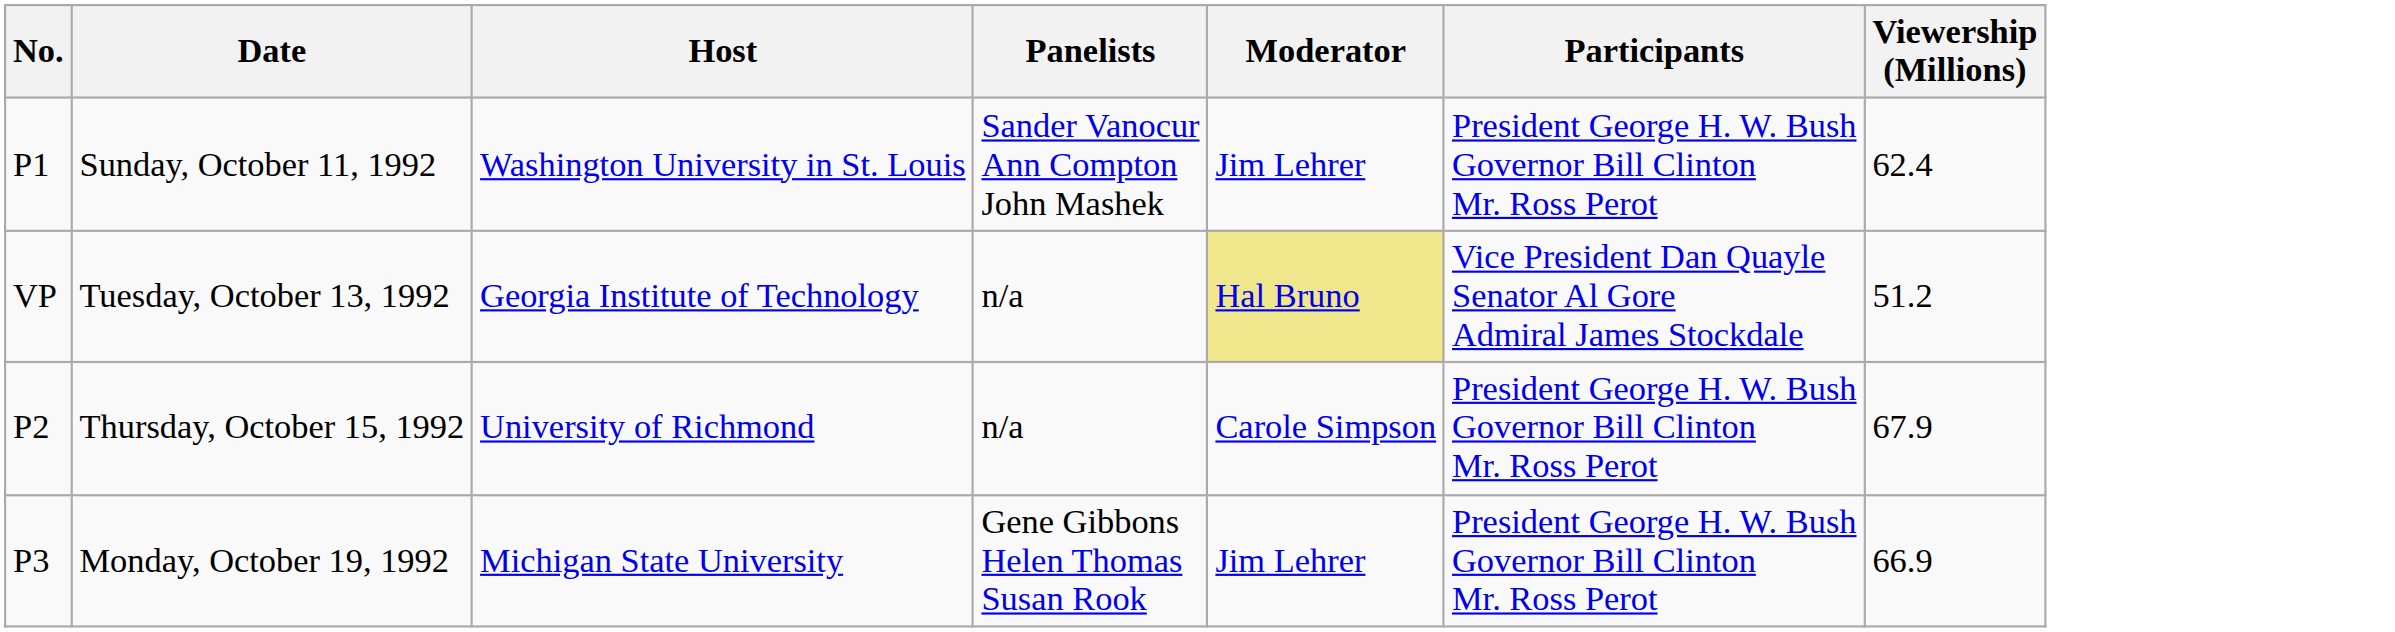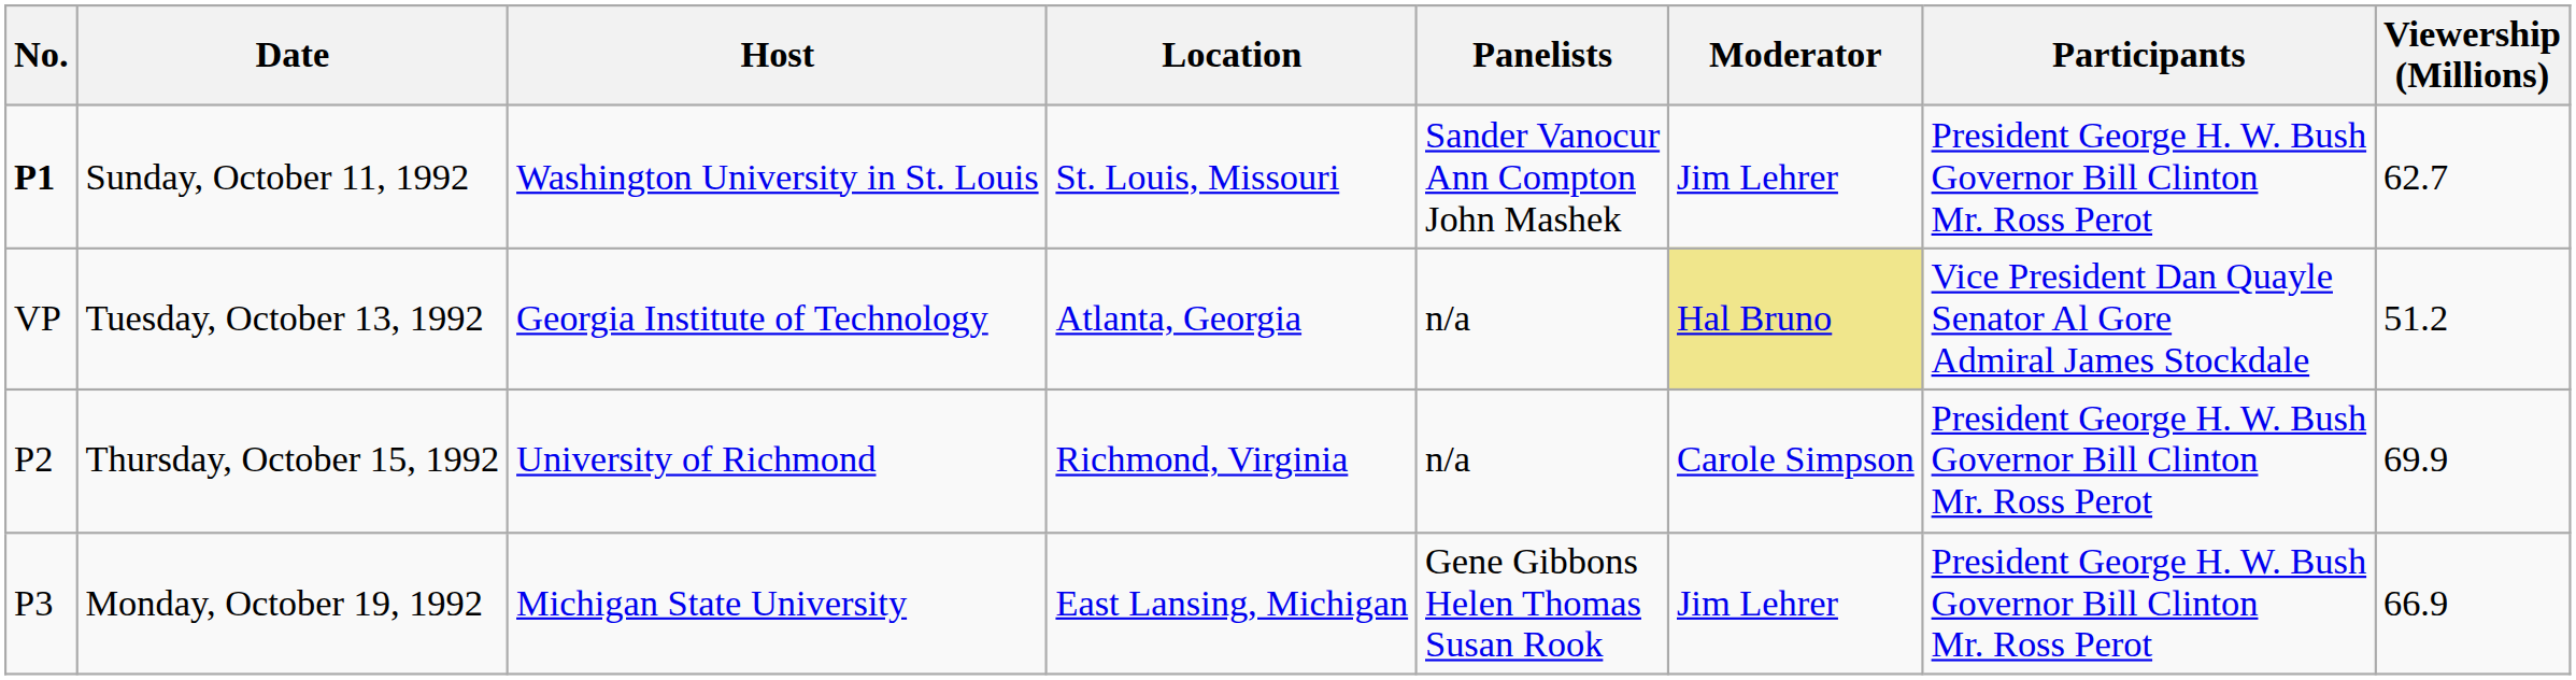+ column: Location | St. Louis, Missouri | Atlanta, Georgia | Richmond, Virginia | East Lansing, Michigan
Sunday, October 11, 1992 | No.: normal -> bold
Sunday, October 11, 1992 | Viewership (Millions): 62.4 -> 62.7
Thursday, October 15, 1992 | Viewership (Millions): 67.9 -> 69.9
